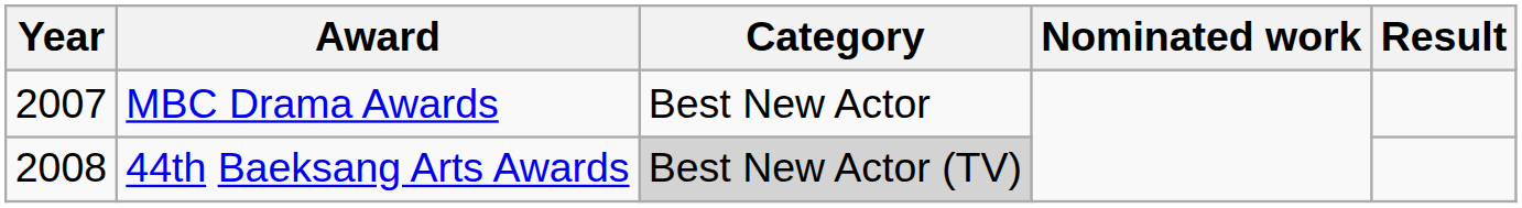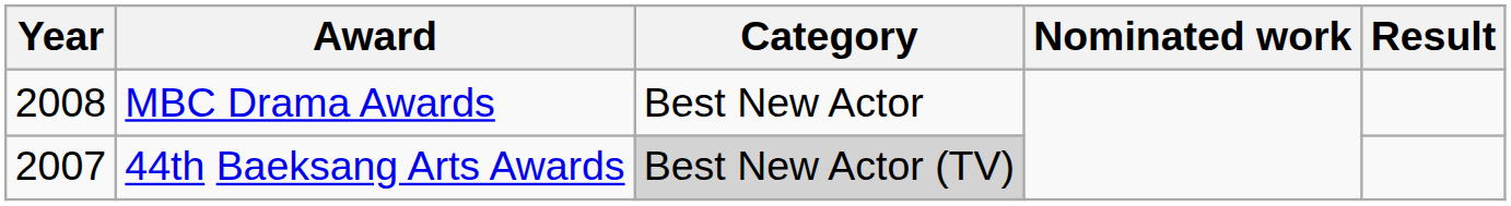MBC Drama Awards | Year: 2007 -> 2008
44th Baeksang Arts Awards | Year: 2008 -> 2007
